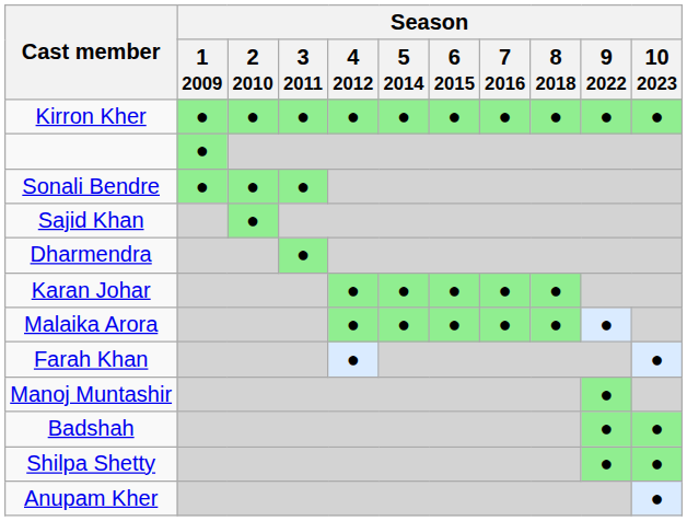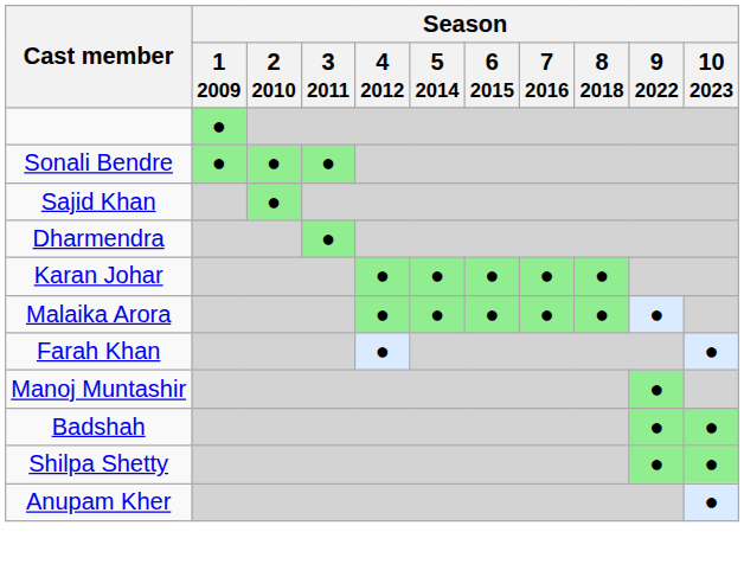- row: Kirron Kher | ● | ● | ● | ● | ● | ● | ● | ● | ● | ●
